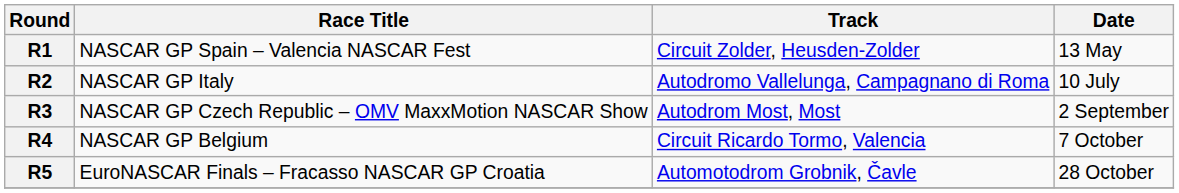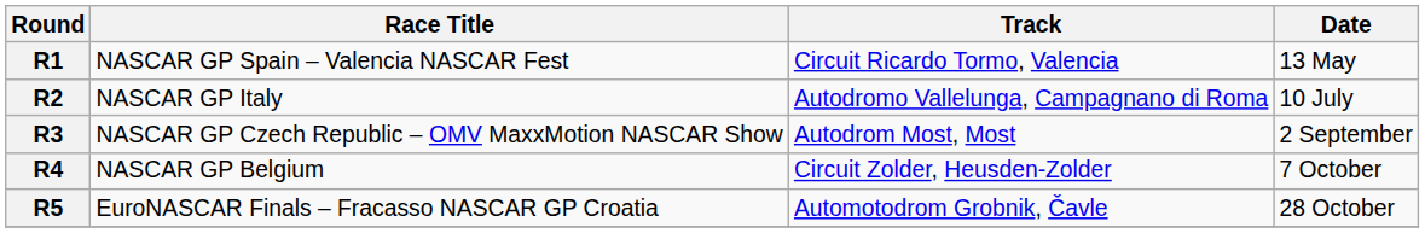R1 | Track: Circuit Zolder, Heusden-Zolder -> Circuit Ricardo Tormo, Valencia
R4 | Track: Circuit Ricardo Tormo, Valencia -> Circuit Zolder, Heusden-Zolder
